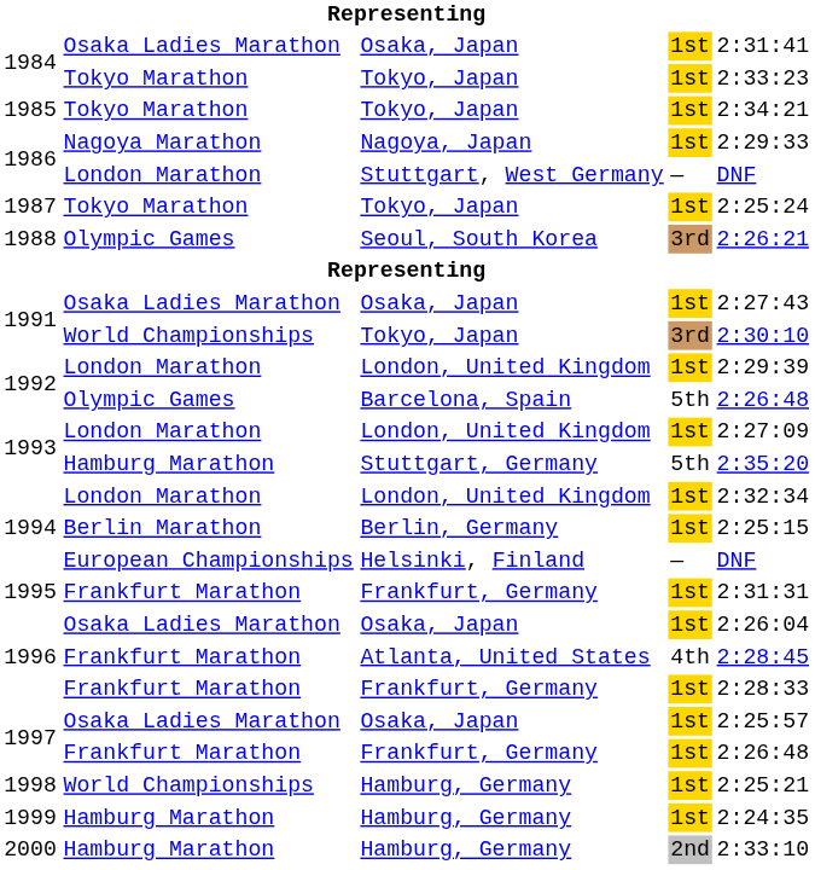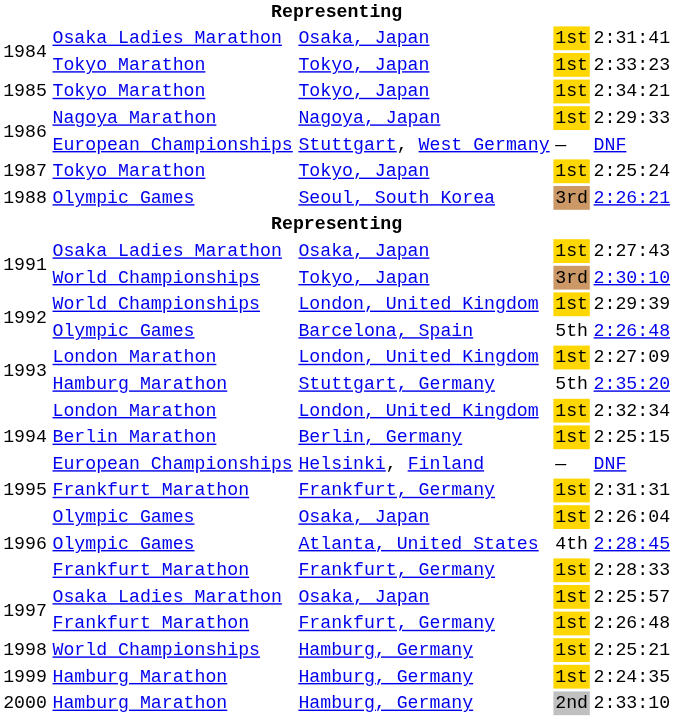1986 / Stuttgart, West Germany | column 2: London Marathon -> European Championships
1992 / London, United Kingdom | column 2: London Marathon -> World Championships
1996 / Osaka, Japan | column 2: Osaka Ladies Marathon -> Olympic Games
1996 / Atlanta, United States | column 2: Frankfurt Marathon -> Olympic Games
